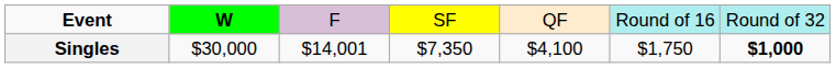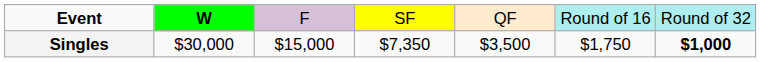Singles | column 3: $14,001 -> $15,000
Singles | column 5: $4,100 -> $3,500
